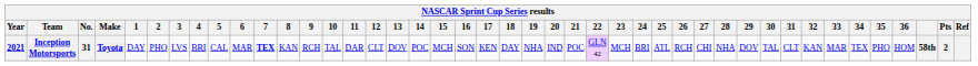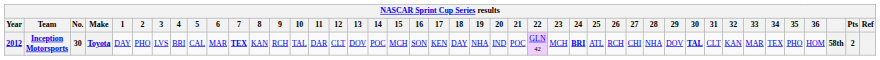Inception Motorsports | Year: 2021 -> 2012
Inception Motorsports | No.: 31 -> 30
Inception Motorsports | 24: normal -> bold
Inception Motorsports | 30: normal -> bold
